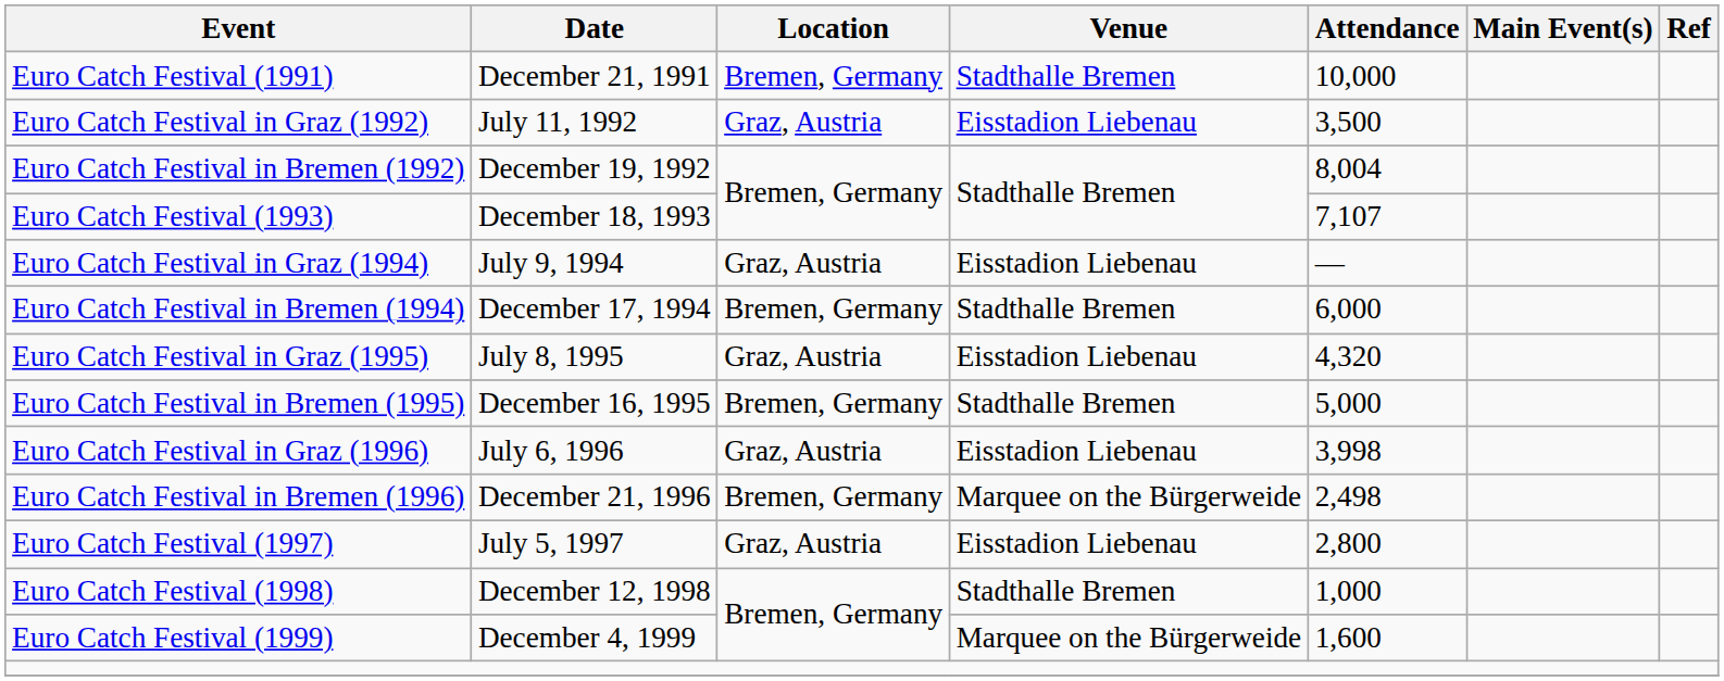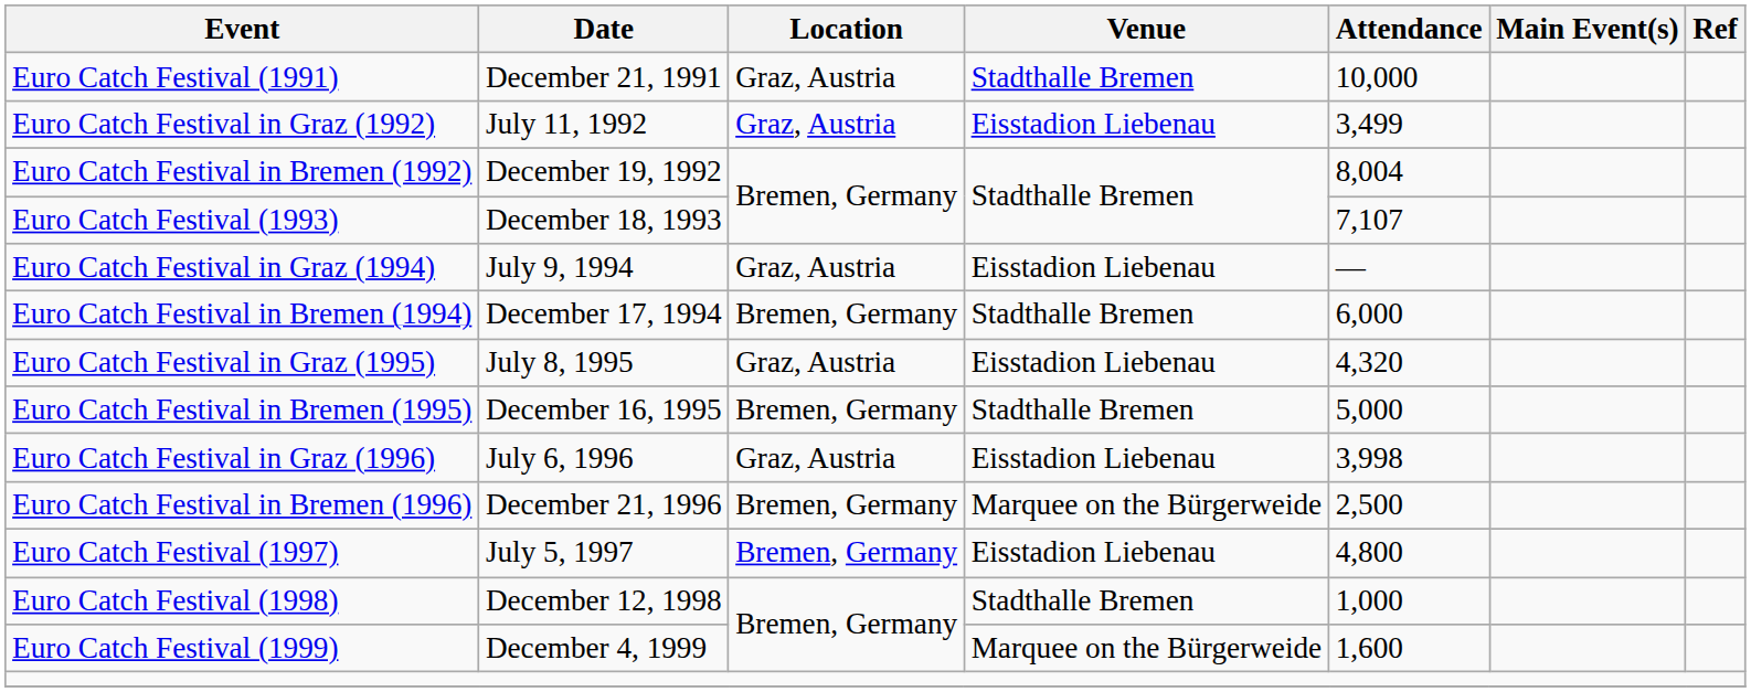Euro Catch Festival (1991) | Location: Bremen, Germany -> Graz, Austria
Euro Catch Festival in Graz (1992) | Attendance: 3,500 -> 3,499
Euro Catch Festival in Bremen (1996) | Attendance: 2,498 -> 2,500
Euro Catch Festival (1997) | Location: Graz, Austria -> Bremen, Germany
Euro Catch Festival (1997) | Attendance: 2,800 -> 4,800
